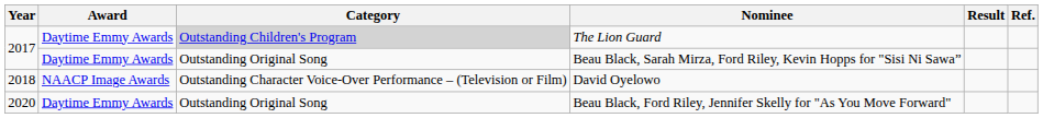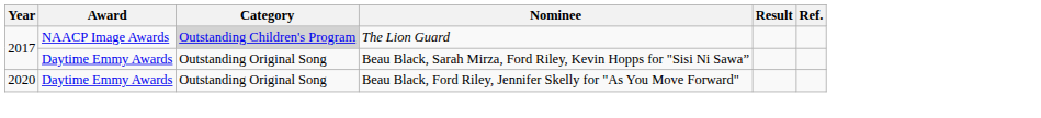The Lion Guard | Award: Daytime Emmy Awards -> NAACP Image Awards
- row: 2018 | NAACP Image Awards | Outstanding Character Voice-Over Performance – (Television or Film) | David Oyelowo
